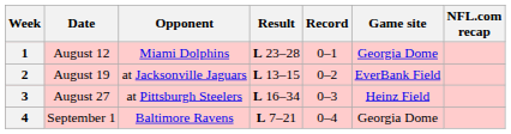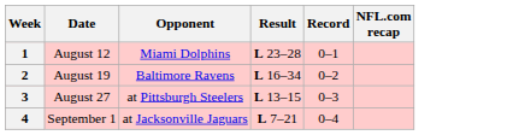- column: Game site | Georgia Dome | EverBank Field | Heinz Field | Georgia Dome
2 | Opponent: at Jacksonville Jaguars -> Baltimore Ravens
2 | Result: L 13–15 -> L 16–34
3 | Result: L 16–34 -> L 13–15
4 | Opponent: Baltimore Ravens -> at Jacksonville Jaguars
